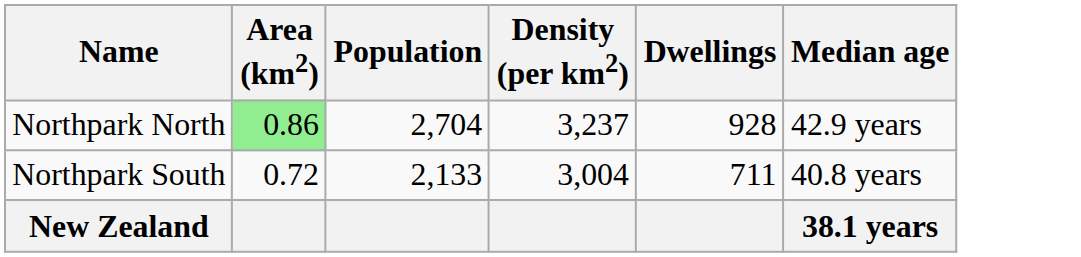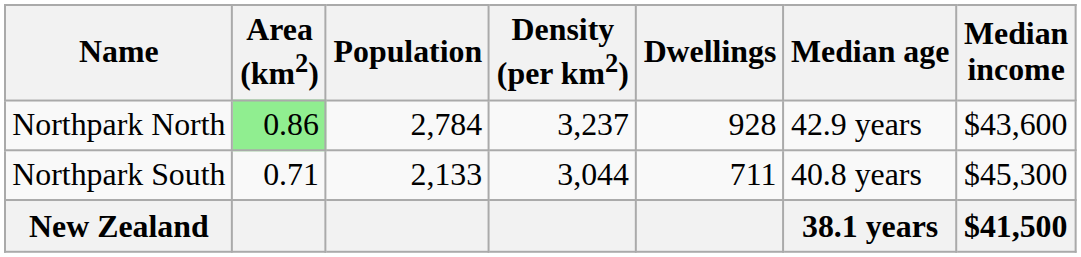+ column: Median income | $43,600 | $45,300 | $41,500
Northpark North | Population: 2,704 -> 2,784
Northpark South | Area (km2): 0.72 -> 0.71
Northpark South | Density (per km2): 3,004 -> 3,044
